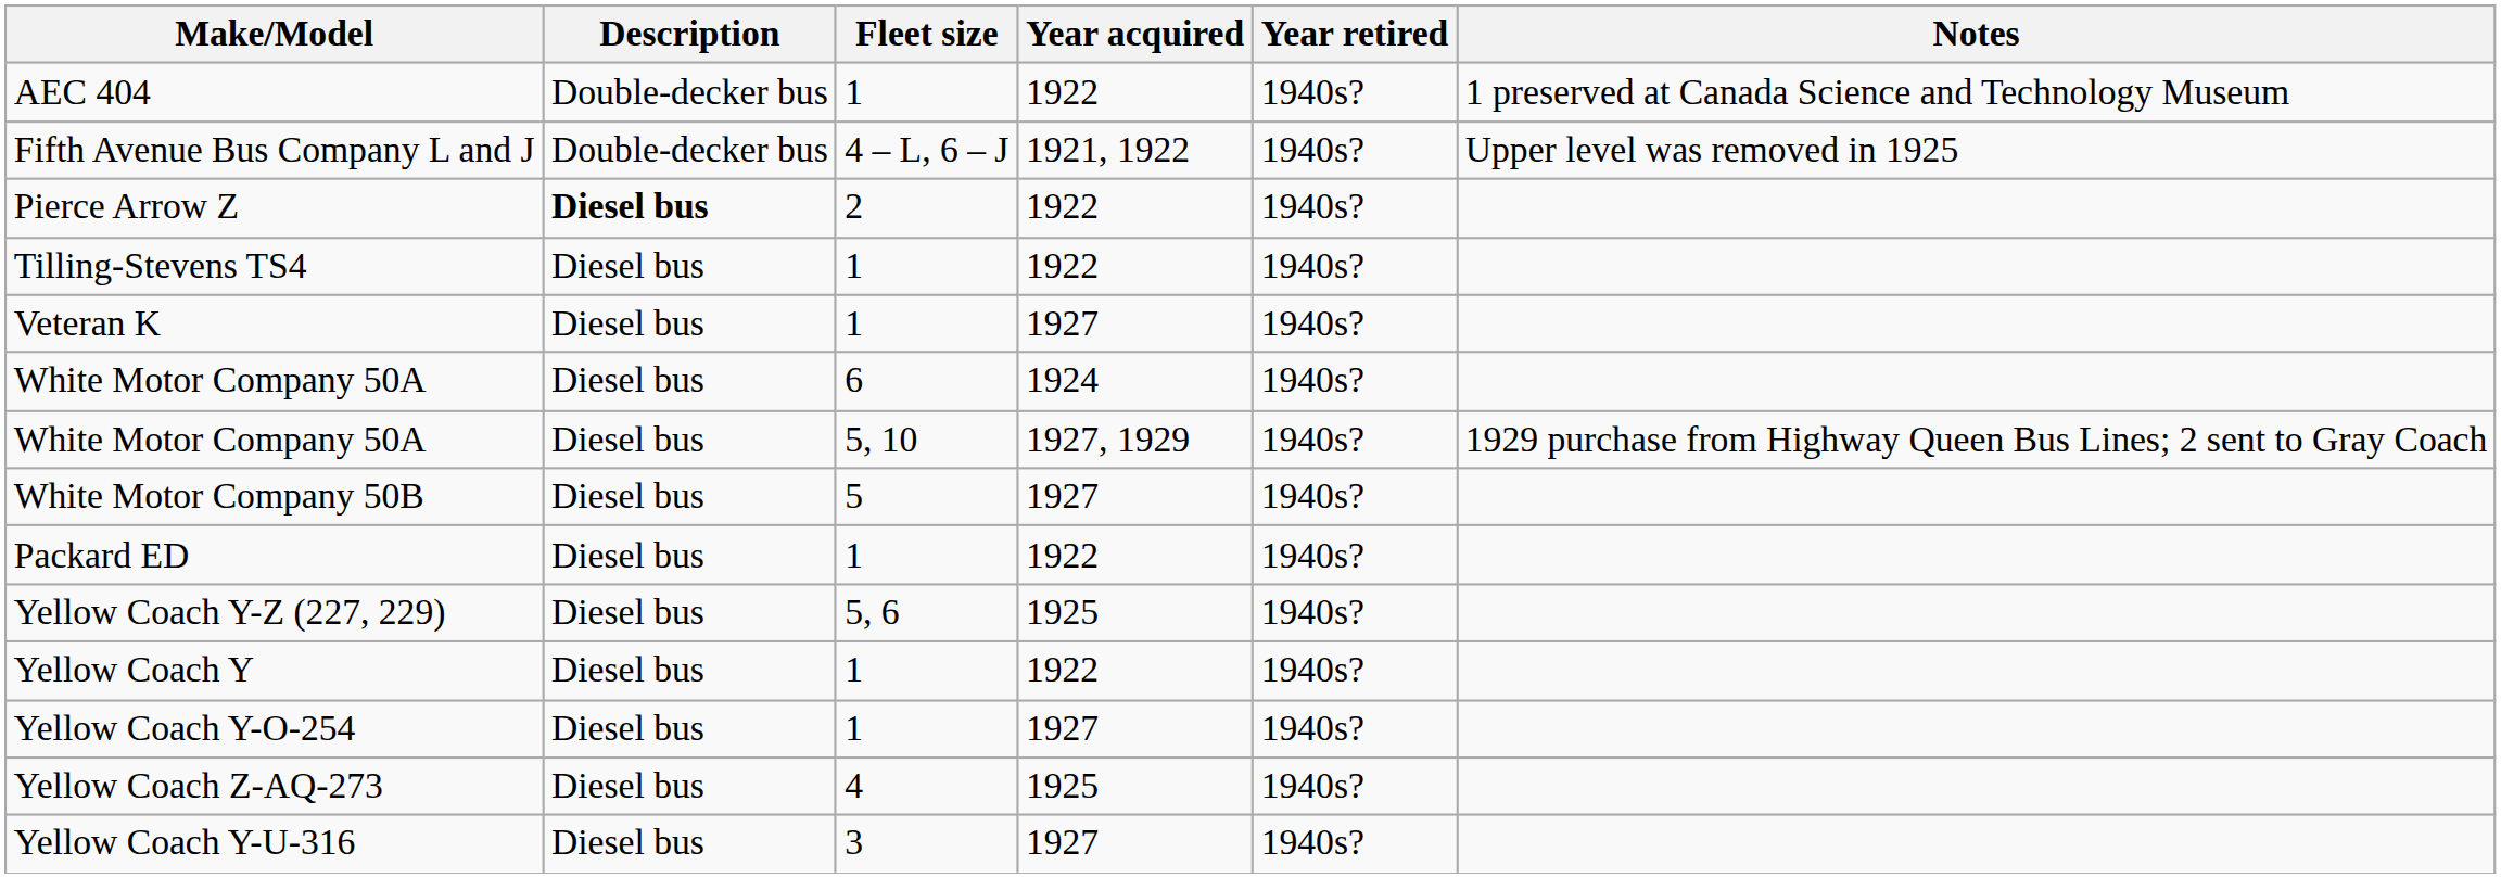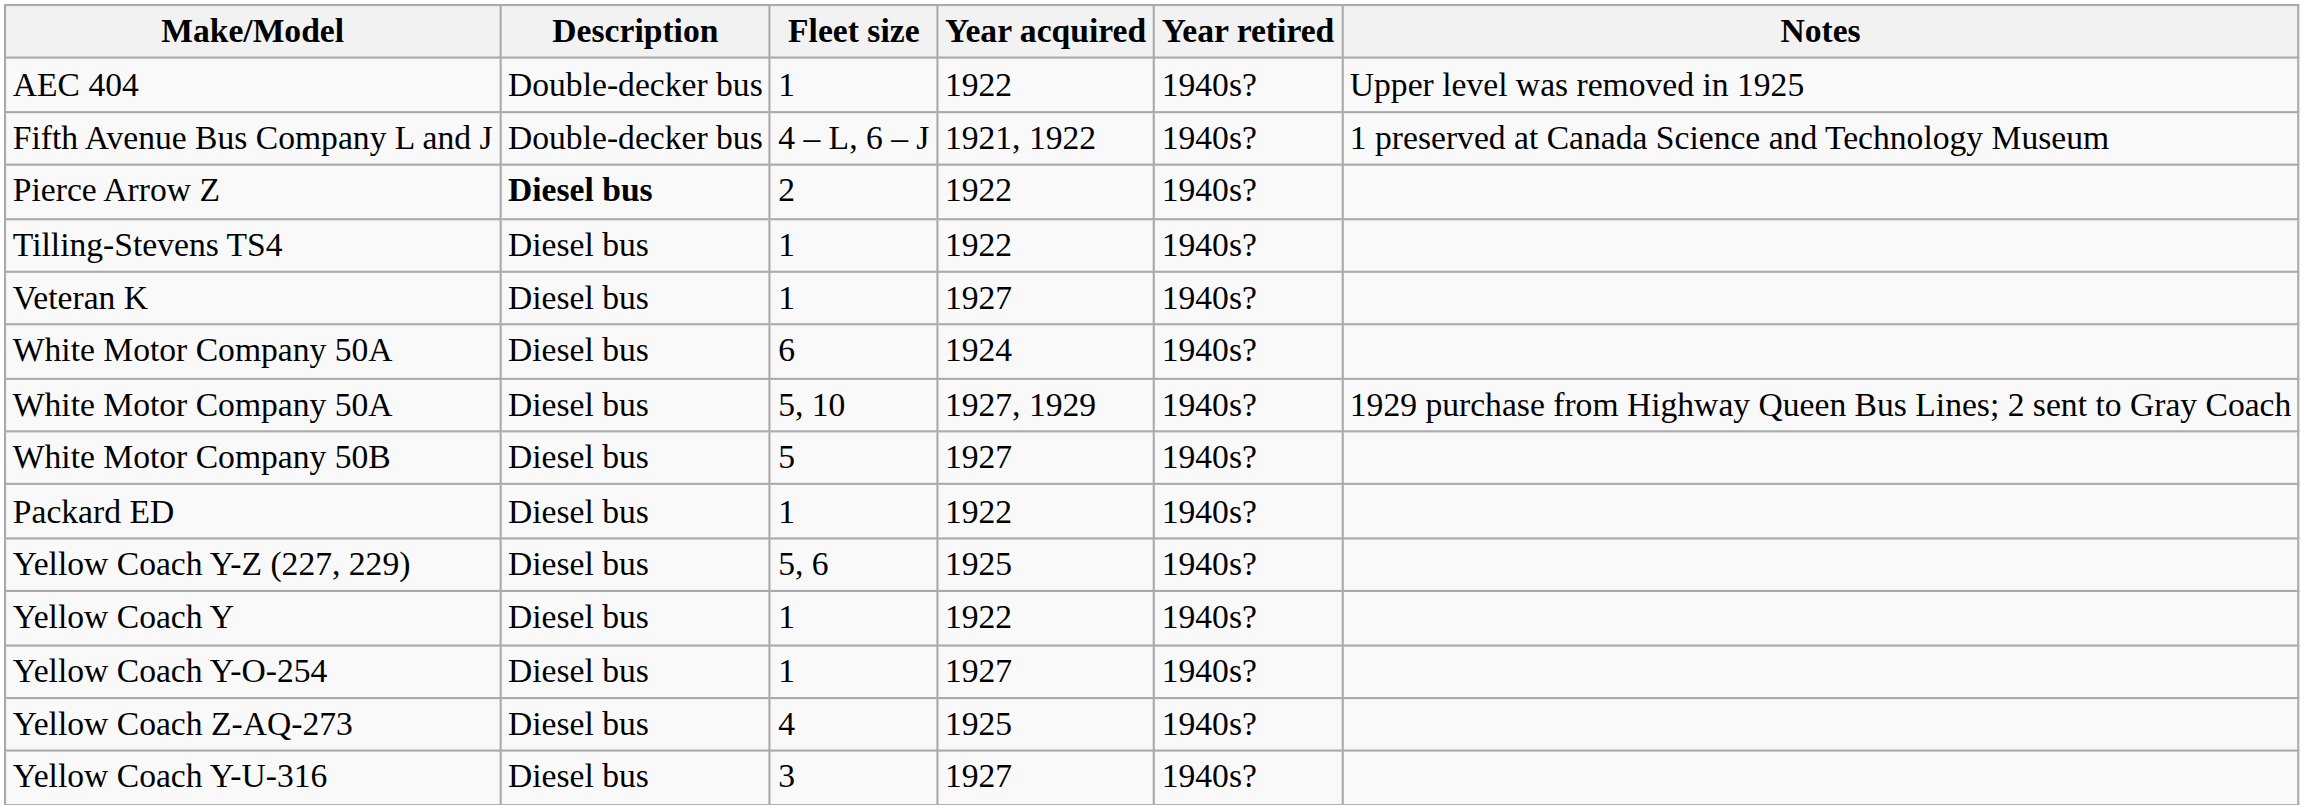AEC 404 | Notes: 1 preserved at Canada Science and Technology Museum -> Upper level was removed in 1925
Fifth Avenue Bus Company L and J | Notes: Upper level was removed in 1925 -> 1 preserved at Canada Science and Technology Museum
